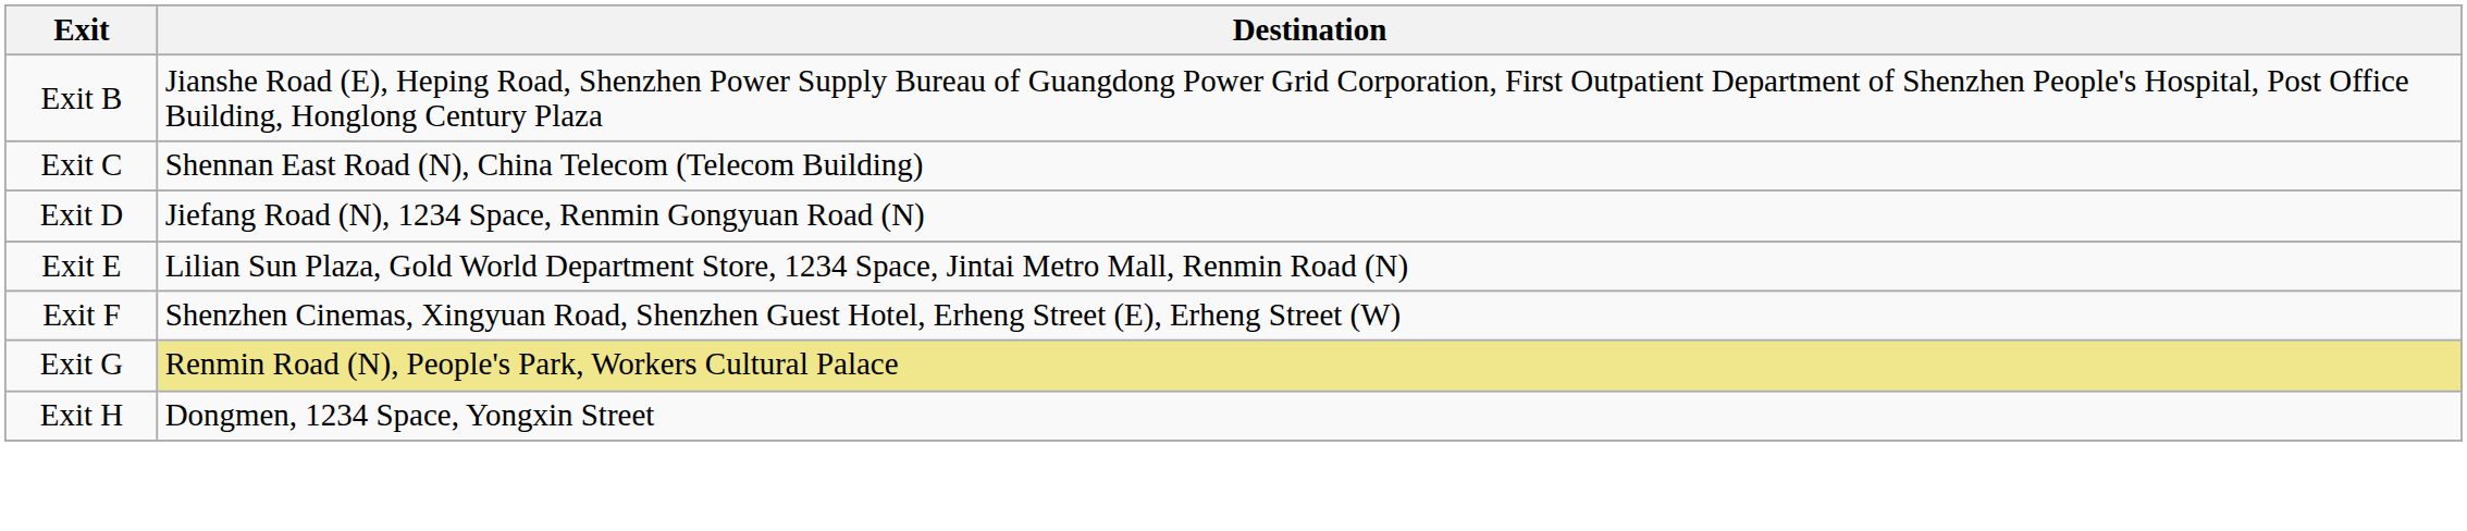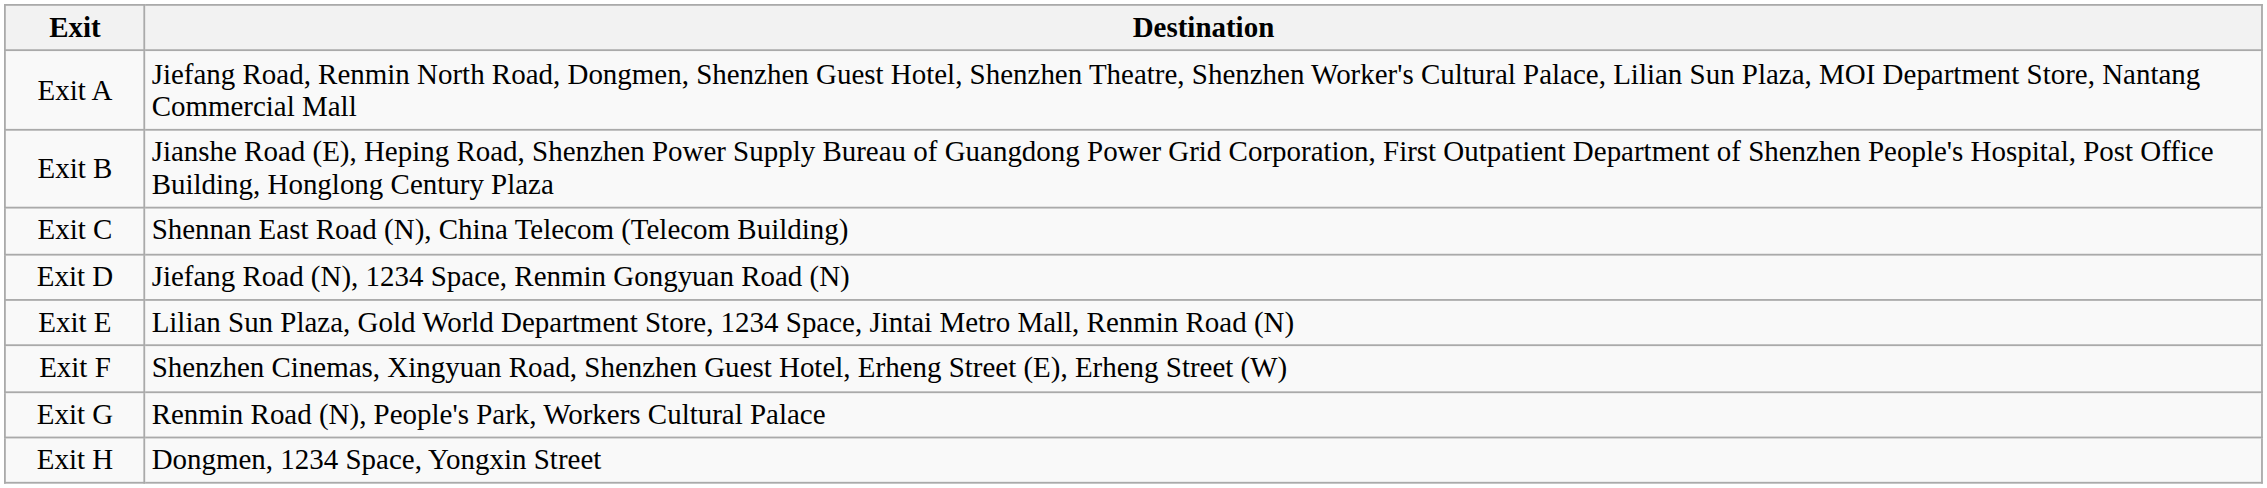+ row: Exit A | Jiefang Road, Renmin North Road, Dongmen, Shenzhen Guest Hotel, Shenzhen Theatre, Shenzhen Worker's Cultural Palace, Lilian Sun Plaza, MOI Department Store, Nantang Commercial Mall
Exit G | Destination: khaki background -> no background
